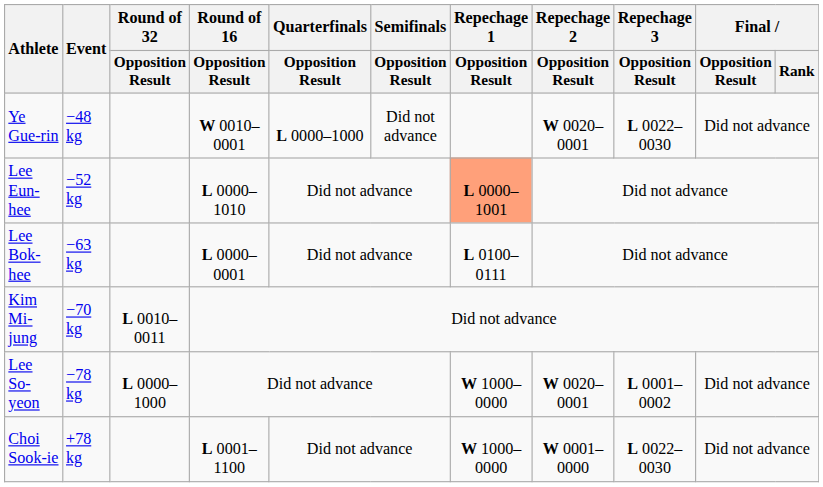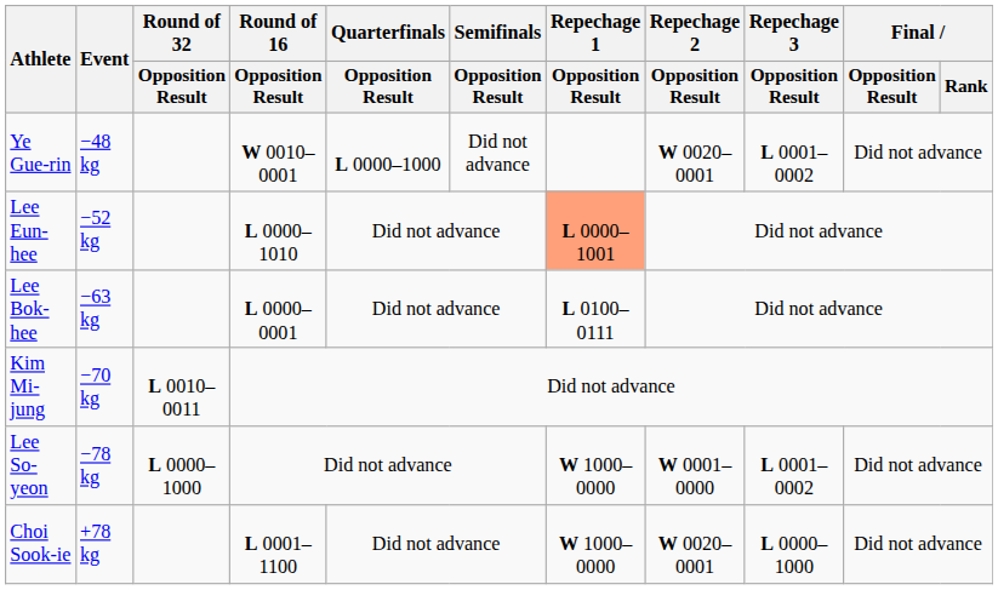Ye Gue-rin | Repechage 3 / Opposition Result: L 0022–0030 -> L 0001–0002
Lee So-yeon | Repechage 2 / Opposition Result: W 0020–0001 -> W 0001–0000
Choi Sook-ie | Repechage 2 / Opposition Result: W 0001–0000 -> W 0020–0001
Choi Sook-ie | Repechage 3 / Opposition Result: L 0022–0030 -> L 0000–1000
